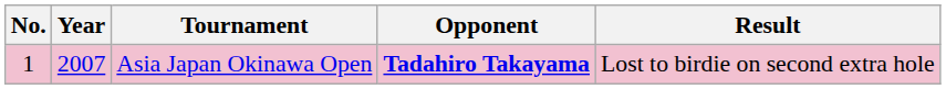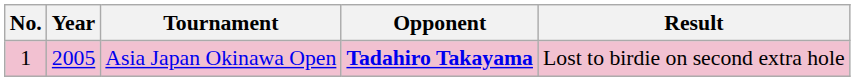Asia Japan Okinawa Open | Year: 2007 -> 2005
